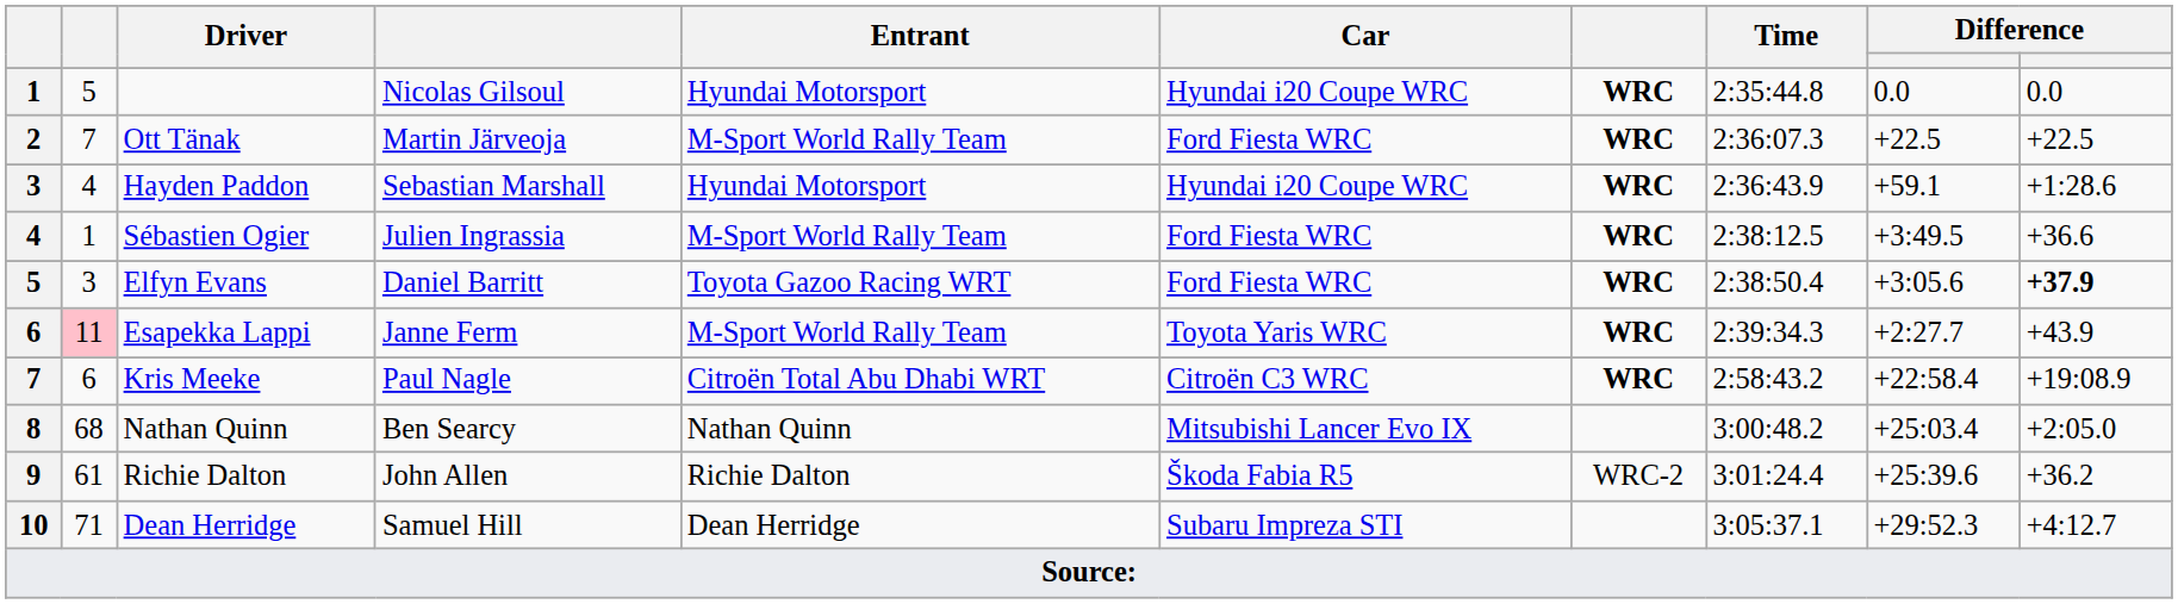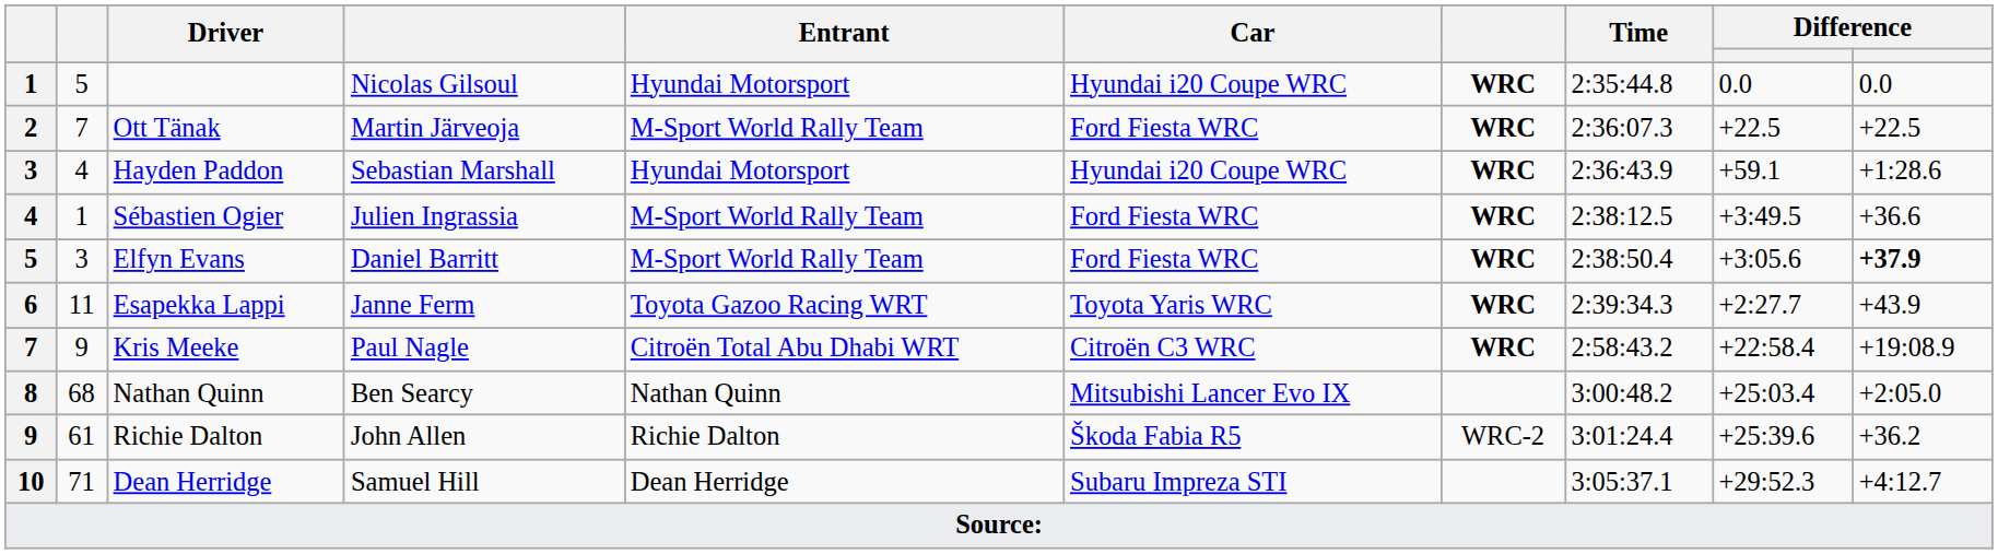Elfyn Evans | Entrant: Toyota Gazoo Racing WRT -> M-Sport World Rally Team
Esapekka Lappi | column 2: pink background -> no background
Esapekka Lappi | Entrant: M-Sport World Rally Team -> Toyota Gazoo Racing WRT
Kris Meeke | column 2: 6 -> 9
